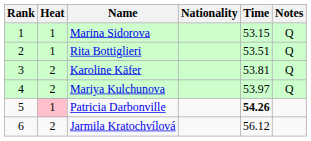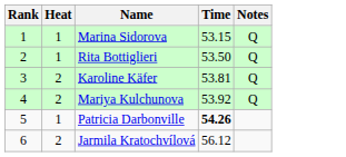- column: Nationality
Rita Bottiglieri | Time: 53.51 -> 53.50
Mariya Kulchunova | Time: 53.97 -> 53.92
Patricia Darbonville | Heat: pink background -> no background
